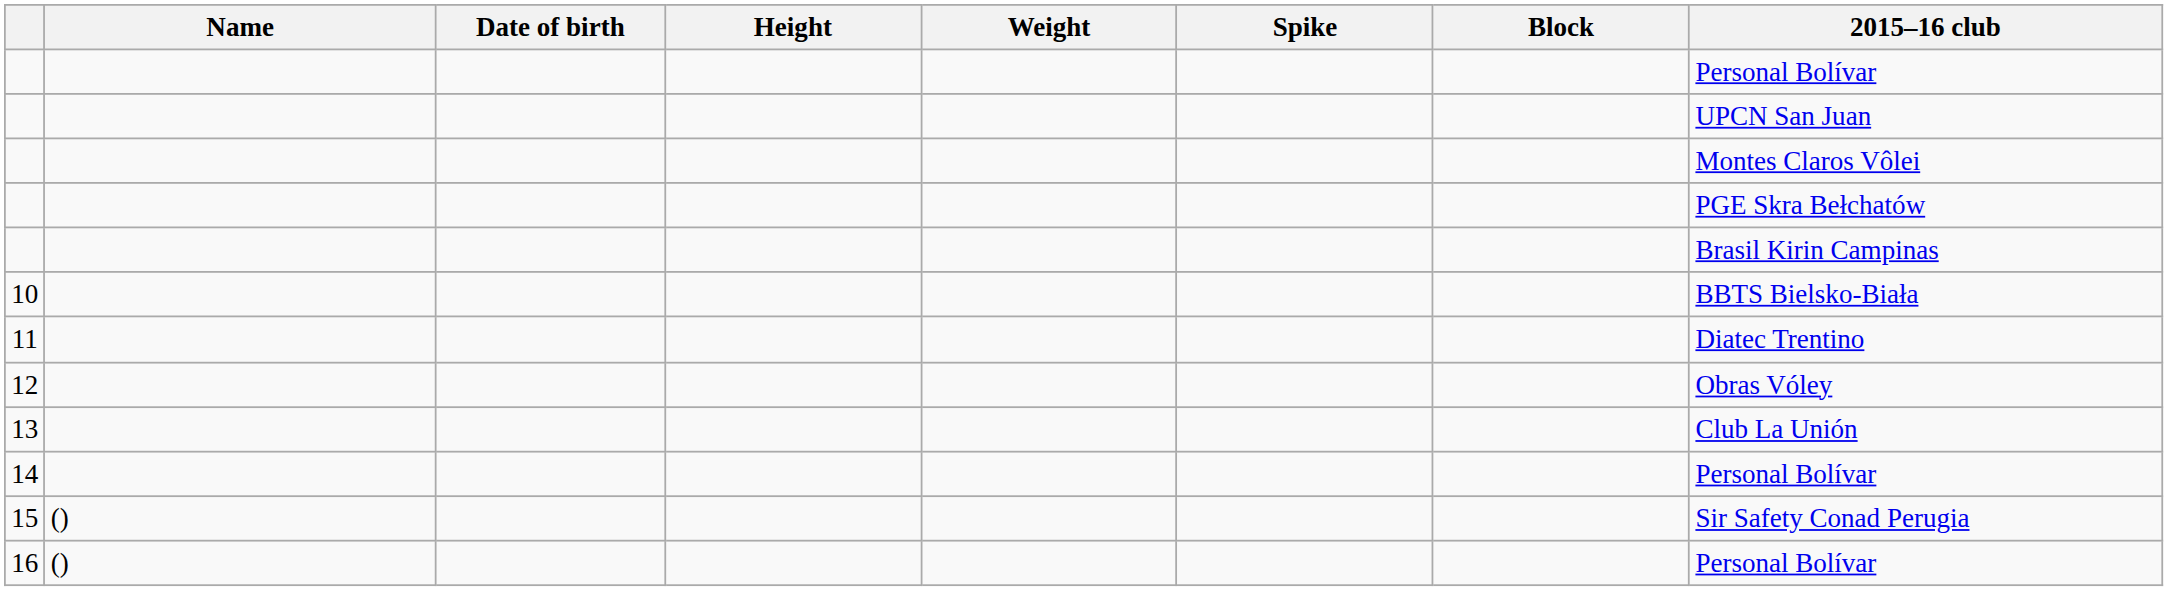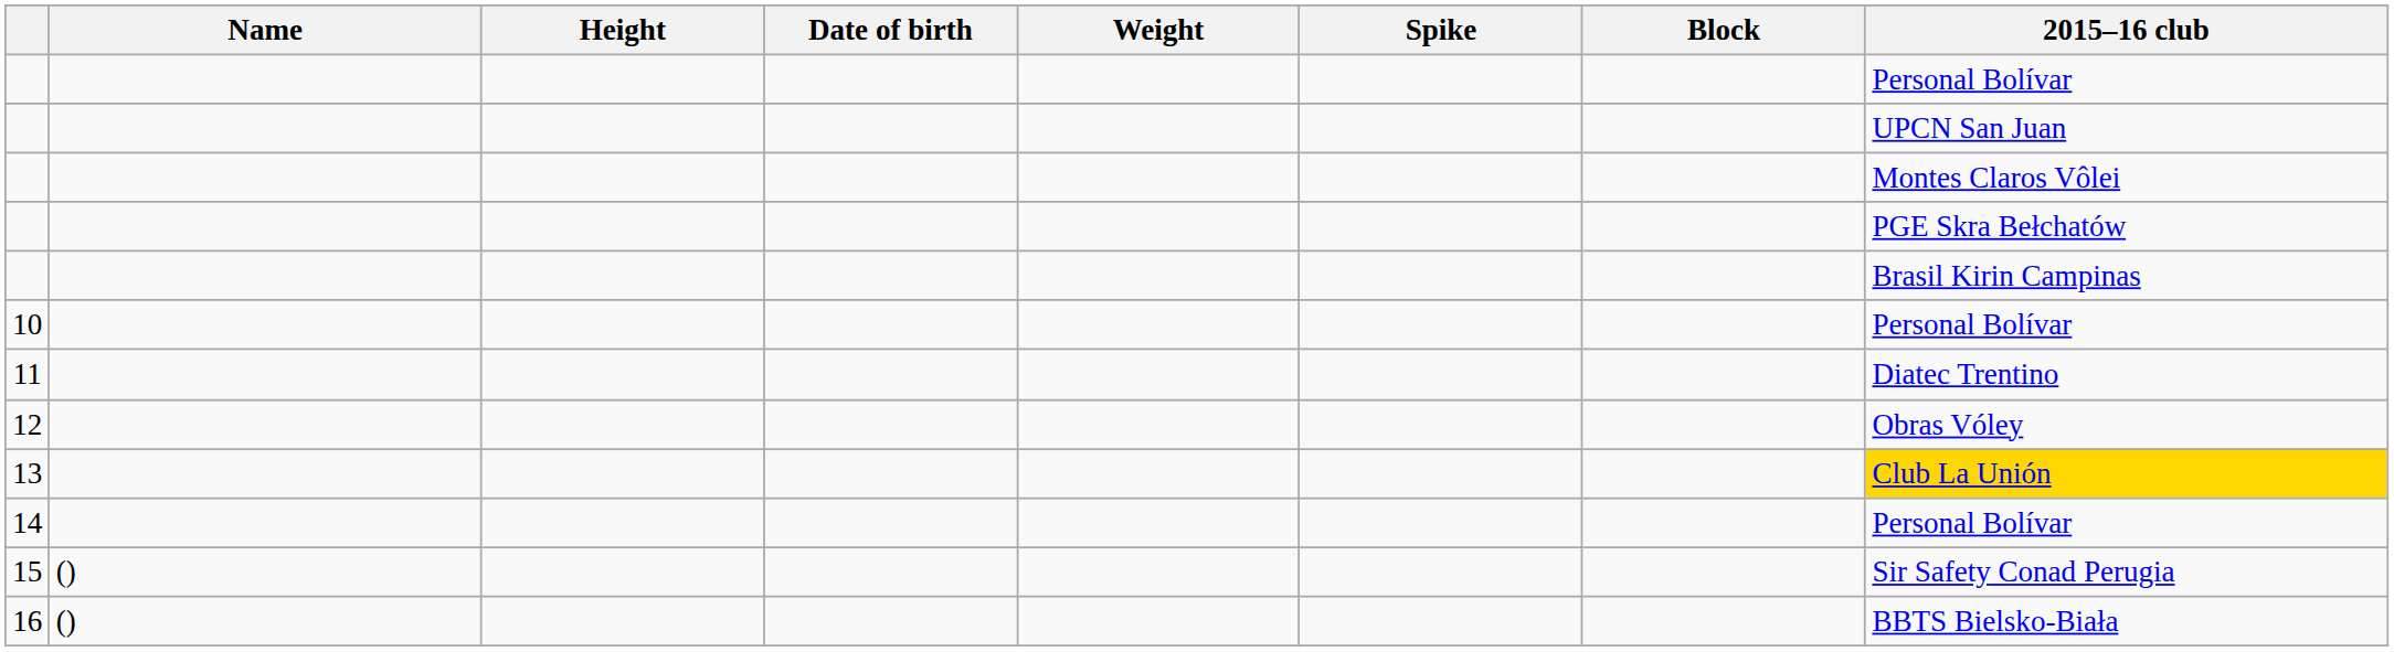columns swapped: Date of birth <-> Height
10 | 2015–16 club: BBTS Bielsko-Biała -> Personal Bolívar
13 | 2015–16 club: no background -> gold background
16 | 2015–16 club: Personal Bolívar -> BBTS Bielsko-Biała
